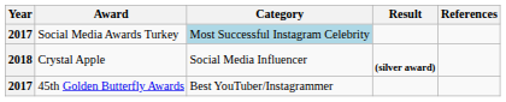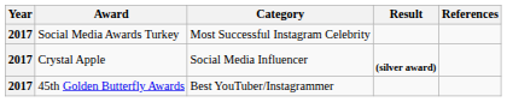Social Media Awards Turkey | Category: lightblue background -> no background
Crystal Apple | Year: 2018 -> 2017
